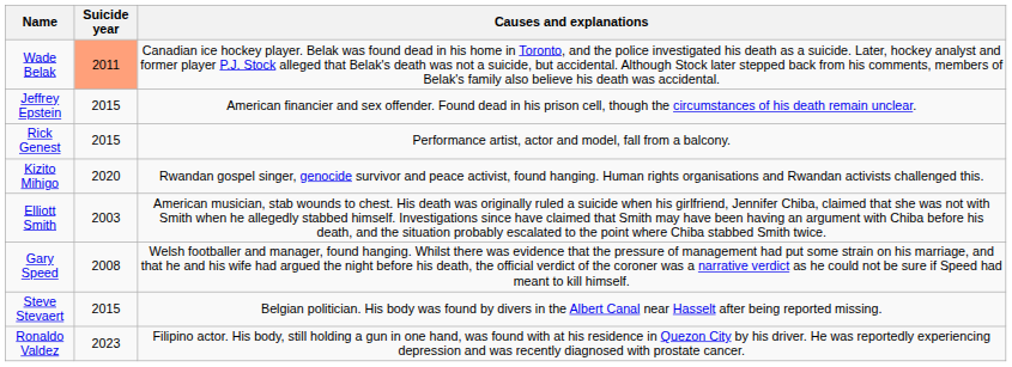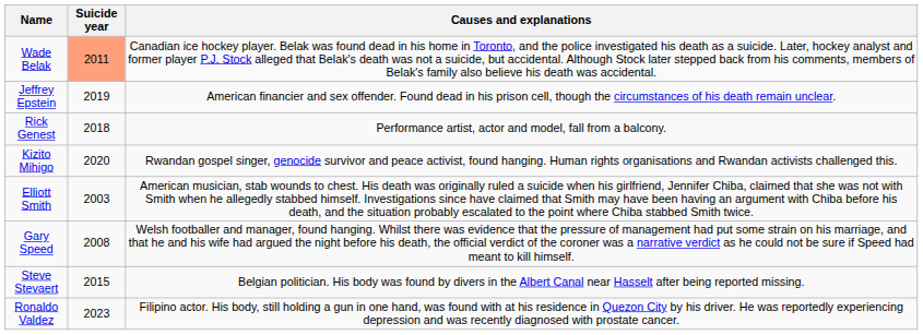Jeffrey Epstein | Suicide year: 2015 -> 2019
Rick Genest | Suicide year: 2015 -> 2018
